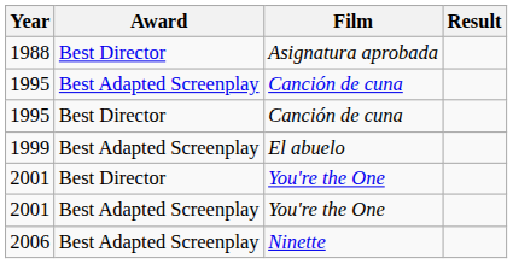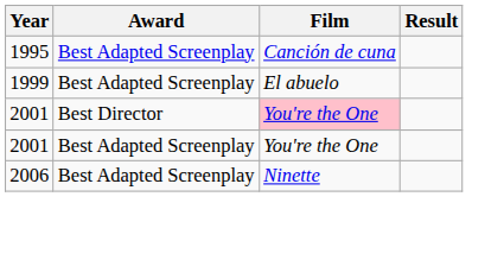- row: 1988 | Best Director | Asignatura aprobada
- row: 1995 | Best Director | Canción de cuna
2001 / Best Director | Film: no background -> pink background
